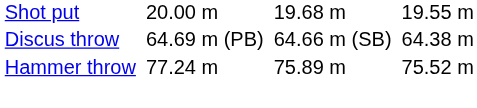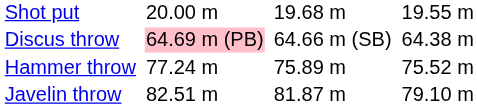Discus throw | column 3: no background -> pink background
+ row: Javelin throw | 82.51 m | 81.87 m | 79.10 m
